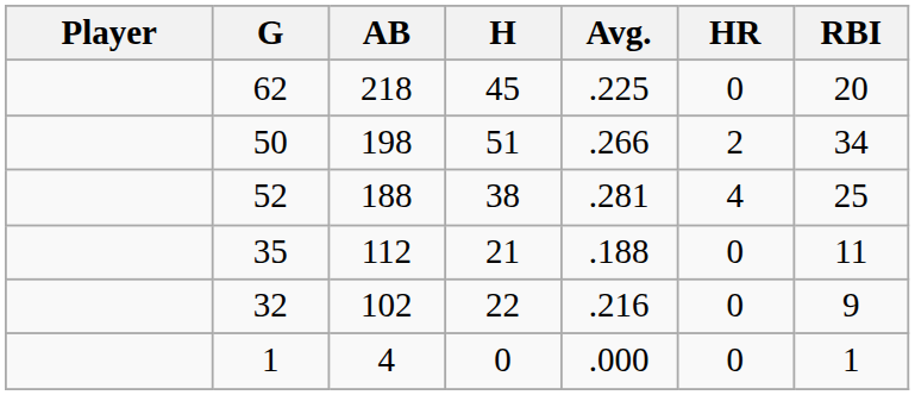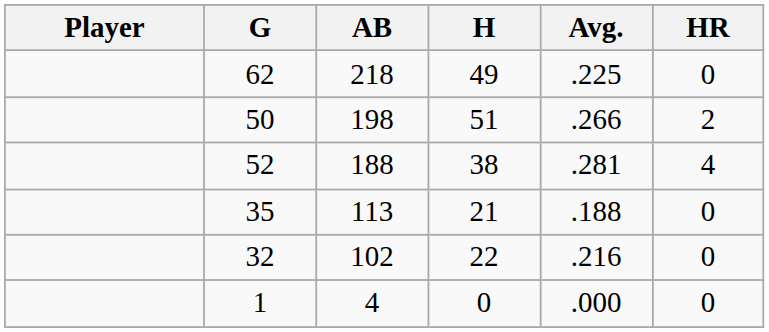- column: RBI | 20 | 34 | 25 | 11 | 9 | 1
62 | H: 45 -> 49
35 | AB: 112 -> 113
